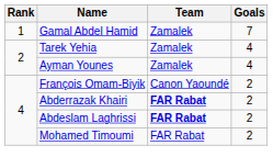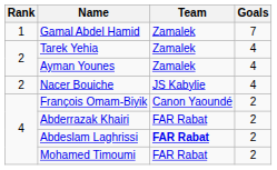+ row: 2 | Nacer Bouiche | JS Kabylie | 4
Abderrazak Khairi | Team: bold -> normal
